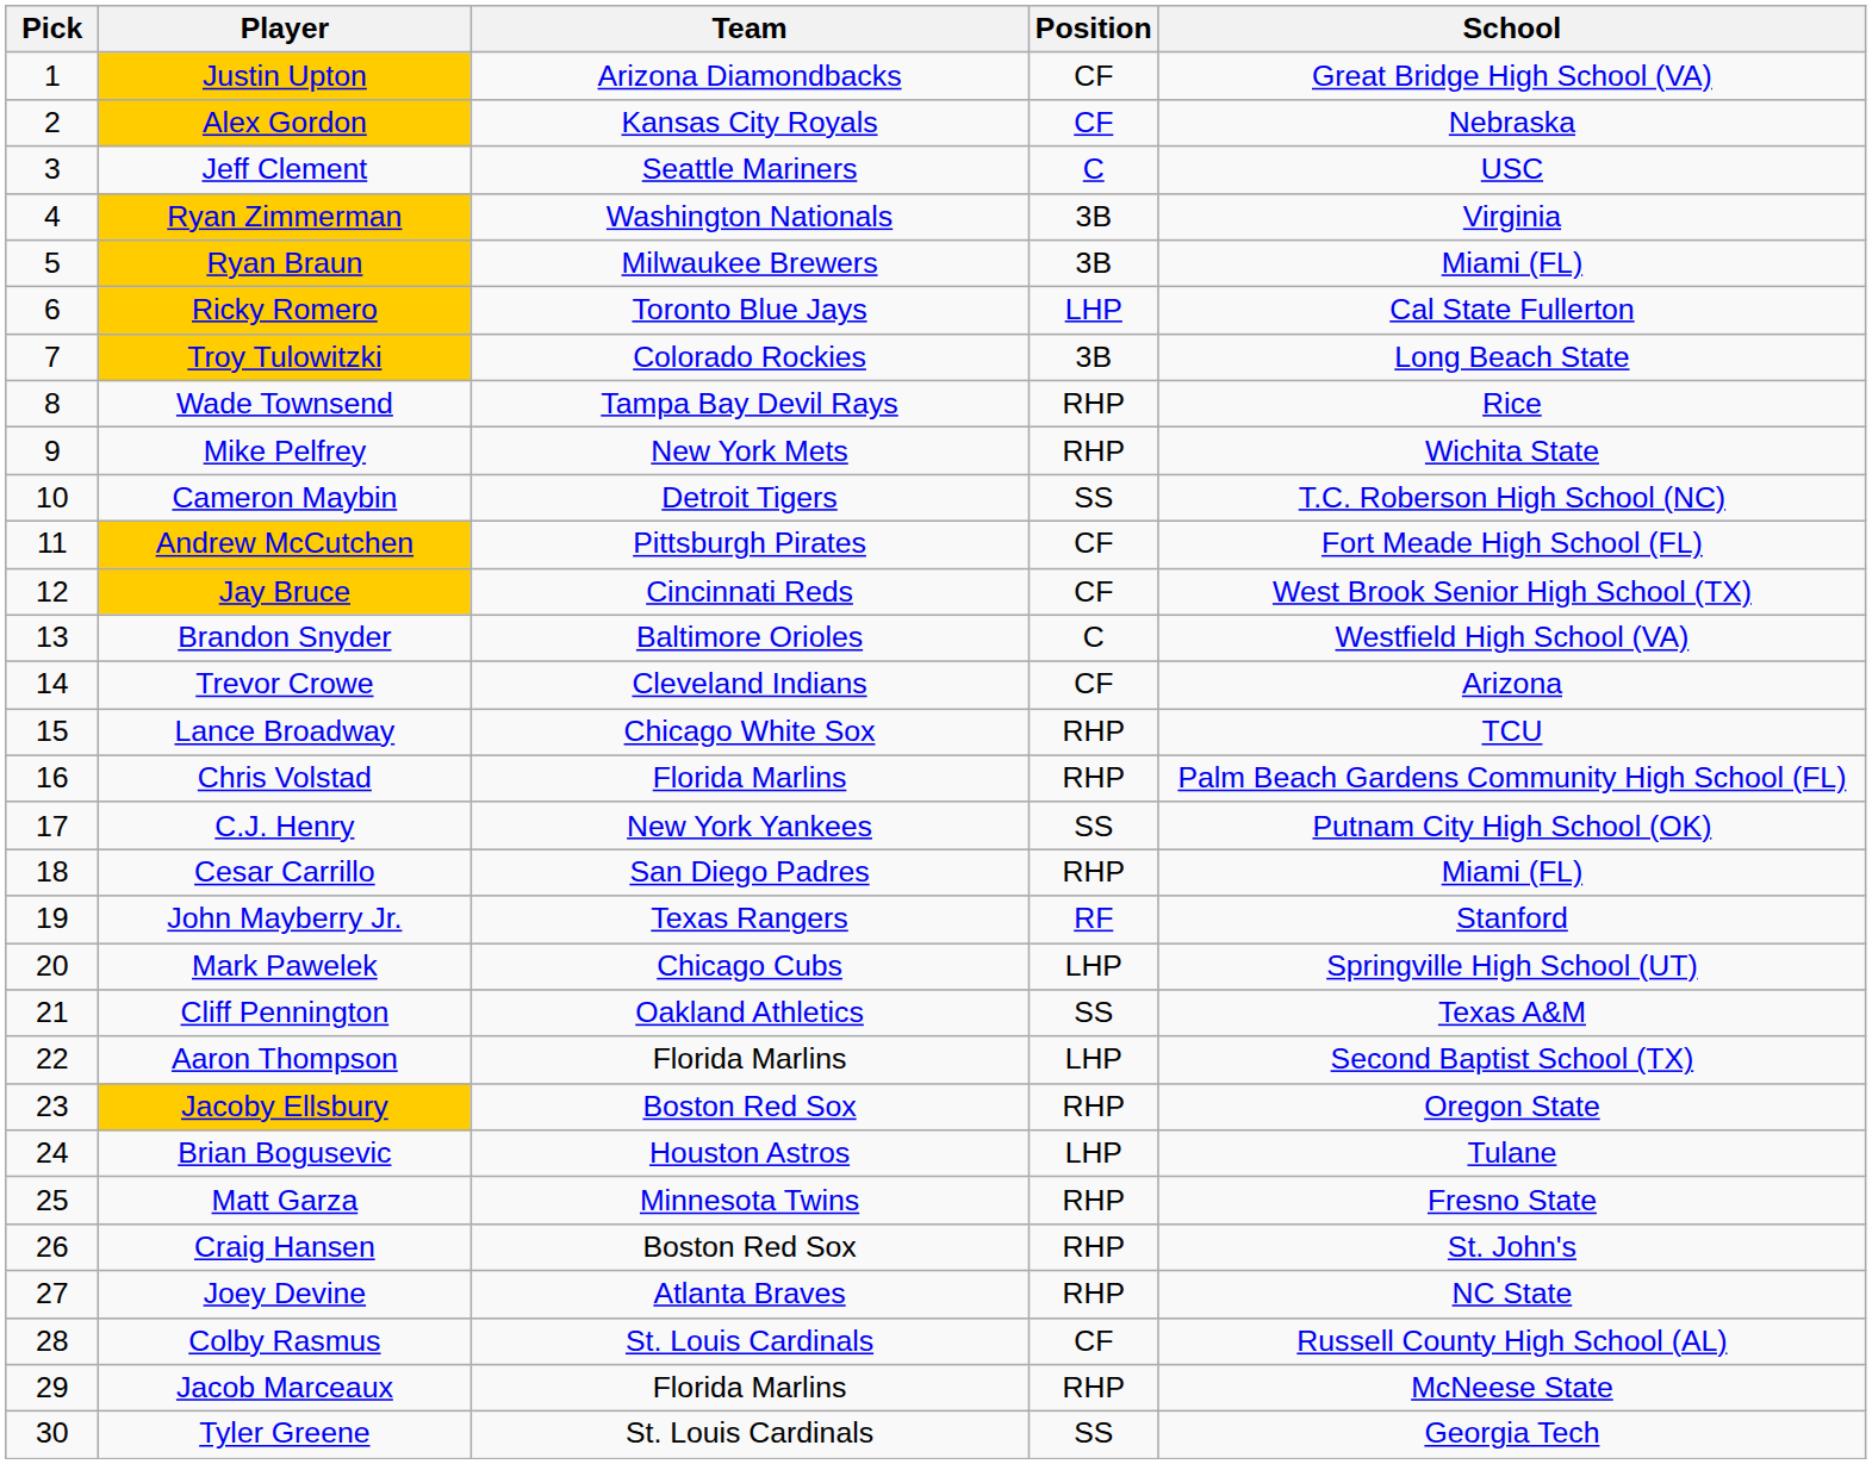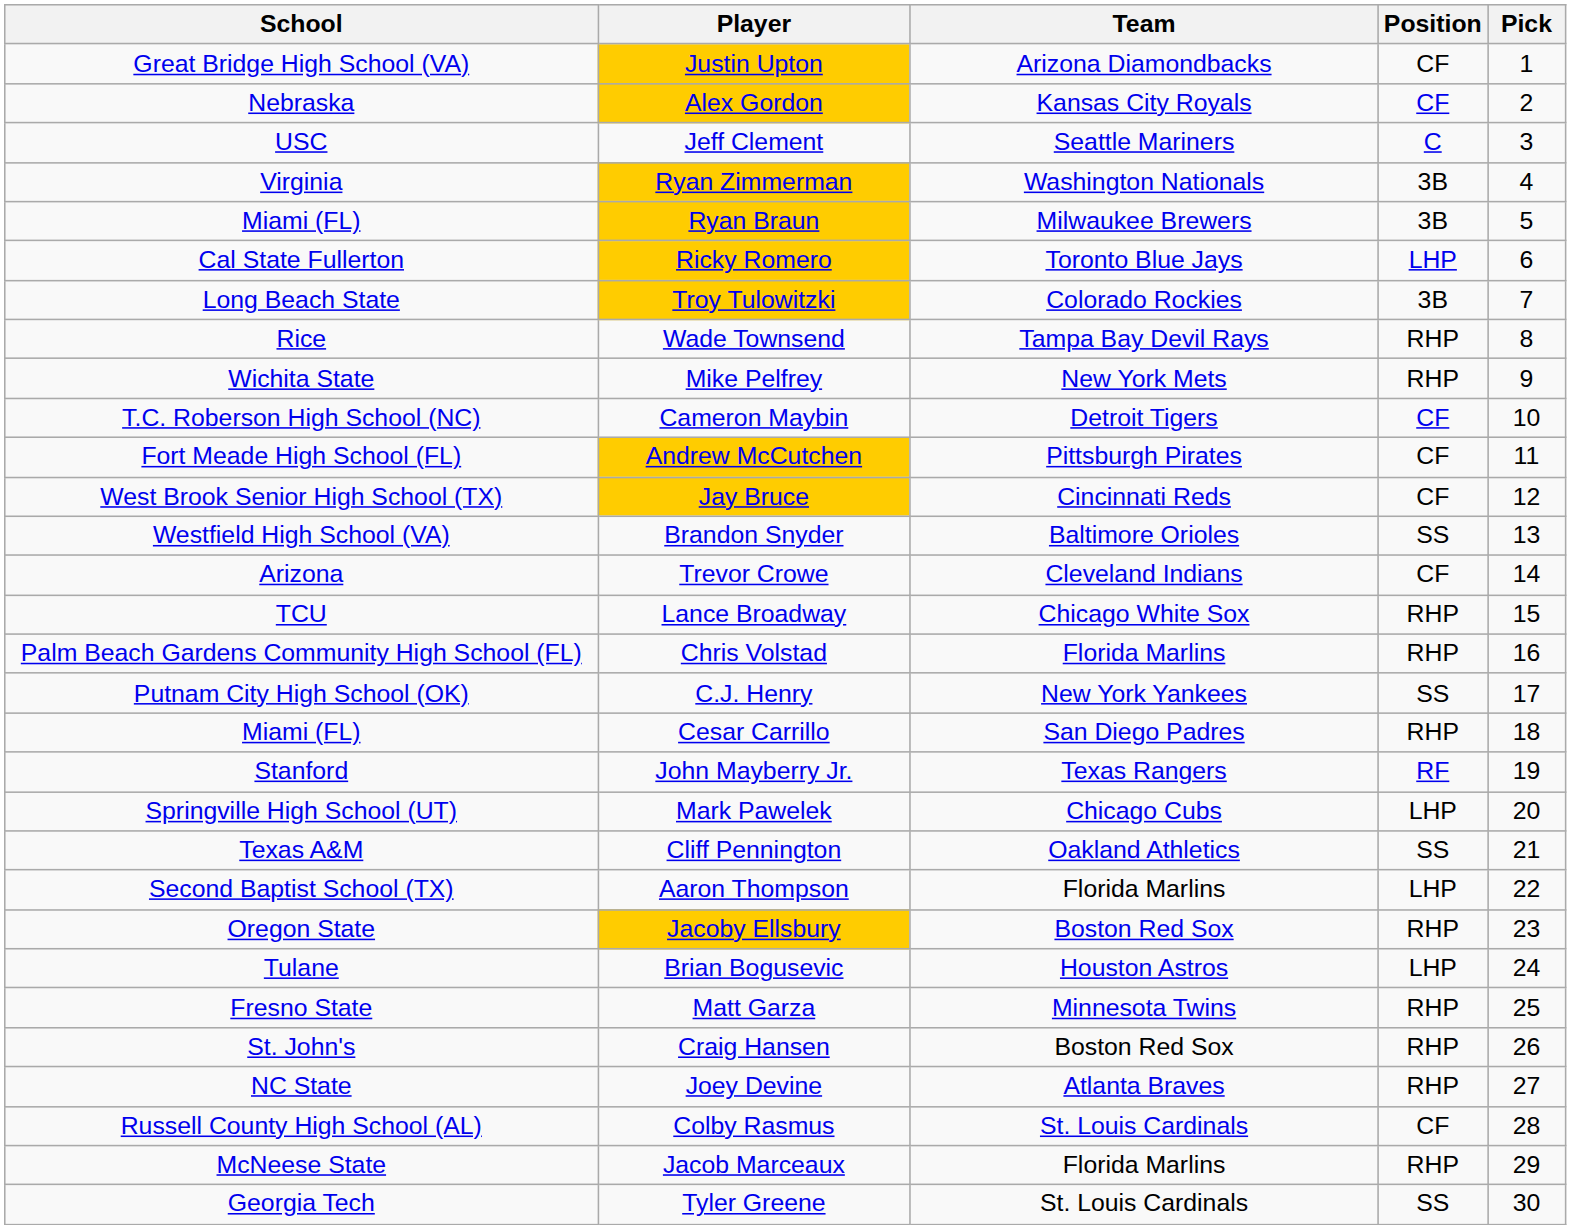columns swapped: Pick <-> School
Cameron Maybin | Position: SS -> CF
Brandon Snyder | Position: C -> SS
